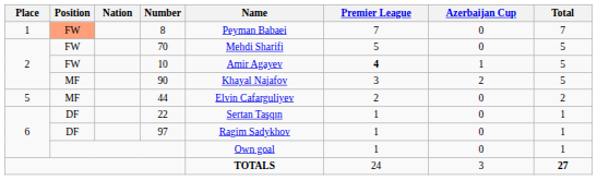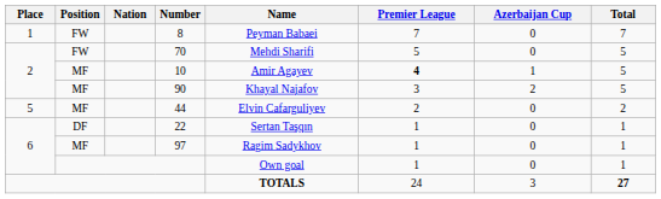8 | Position: lightsalmon background -> no background
10 | Position: FW -> MF
97 | Position: DF -> MF
